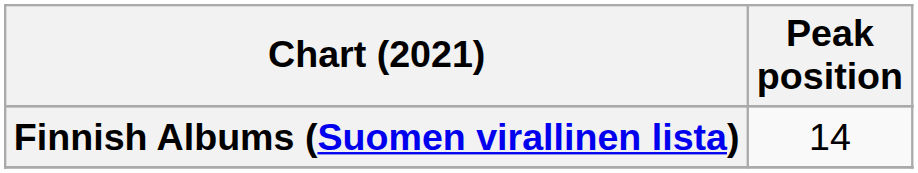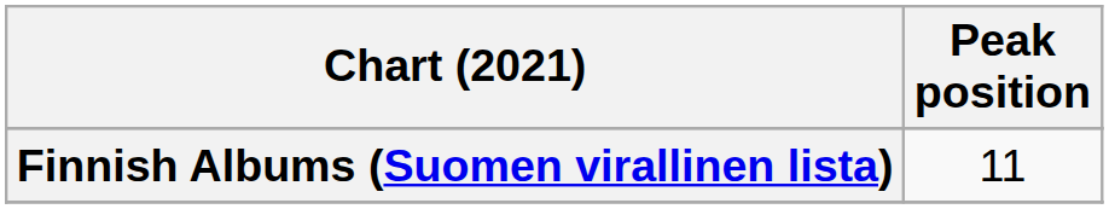Finnish Albums (Suomen virallinen lista) | Peak position: 14 -> 11
